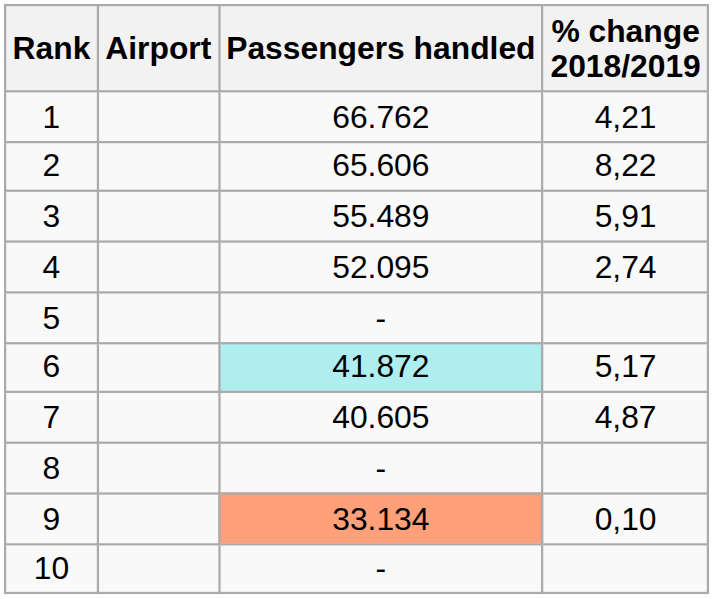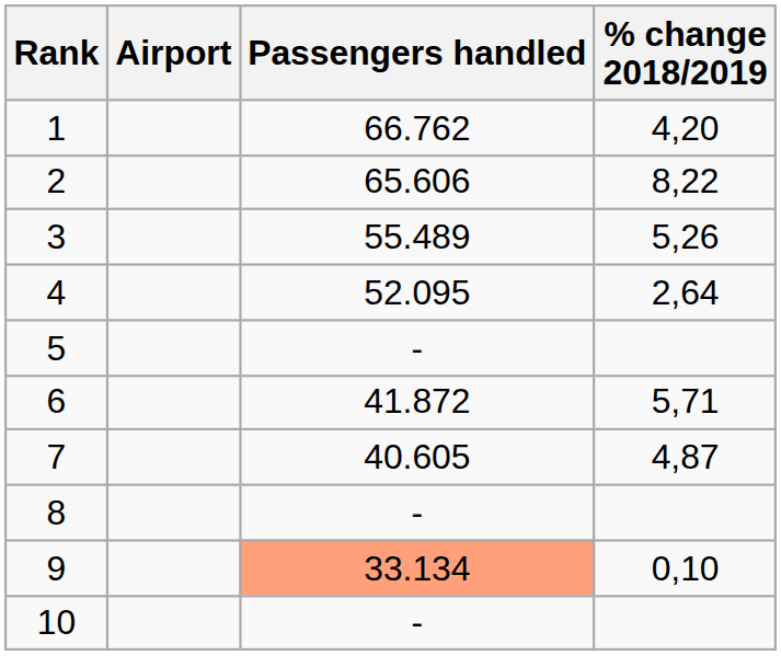1 | % change 2018/2019: 4,21 -> 4,20
3 | % change 2018/2019: 5,91 -> 5,26
4 | % change 2018/2019: 2,74 -> 2,64
6 | Passengers handled: paleturquoise background -> no background
6 | % change 2018/2019: 5,17 -> 5,71
